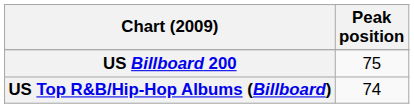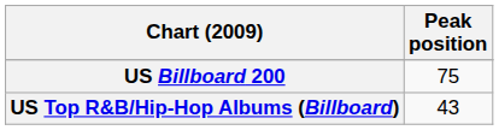US Top R&B/Hip-Hop Albums (Billboard) | Peak position: 74 -> 43
